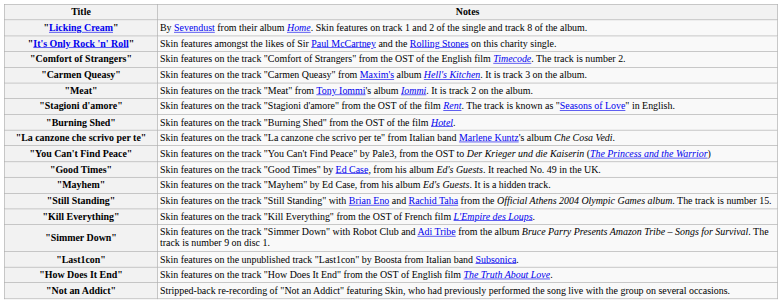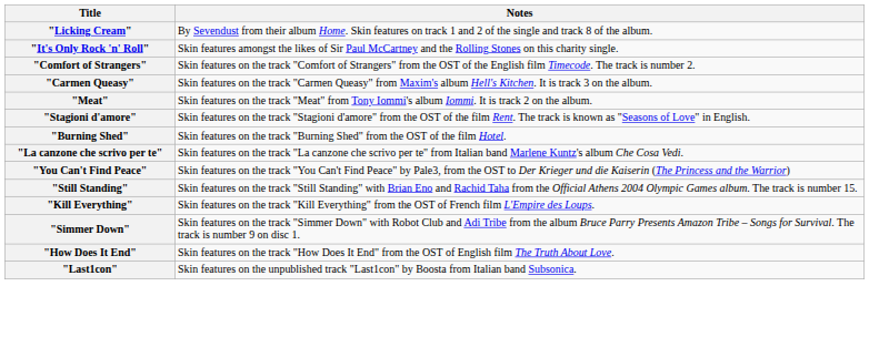- row: "Good Times" | Skin features on the track "Good Times" by Ed Case, from his album Ed's Guests. It reached No. 49 in the UK.
- row: "Mayhem" | Skin features on the track "Mayhem" by Ed Case, from his album Ed's Guests. It is a hidden track.
rows swapped: "How Does It End" <-> "Last1con"
- row: "Not an Addict" | Stripped-back re-recording of "Not an Addict" featuring Skin, who had previously performed the song live with the group on several occasions.
